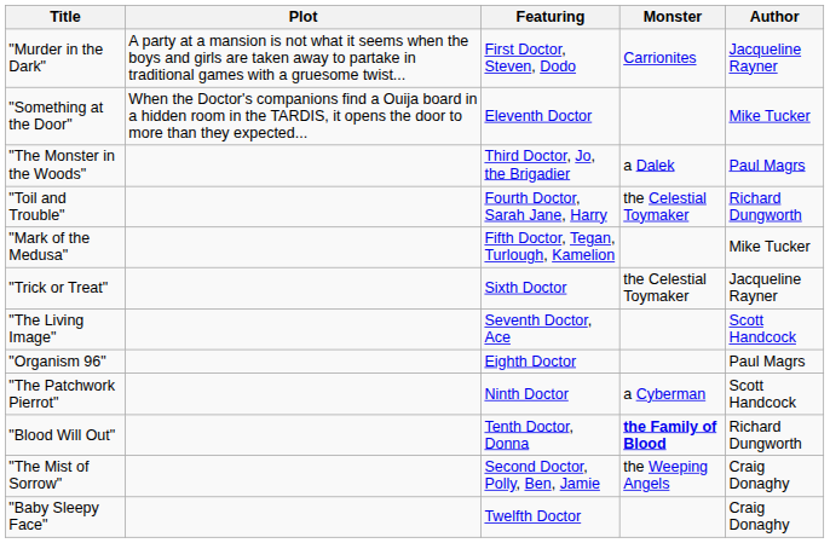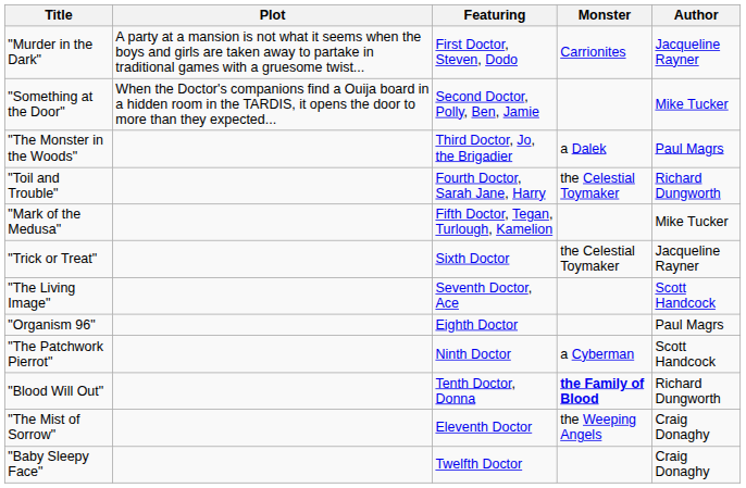"Something at the Door" | Featuring: Eleventh Doctor -> Second Doctor, Polly, Ben, Jamie
"The Mist of Sorrow" | Featuring: Second Doctor, Polly, Ben, Jamie -> Eleventh Doctor
